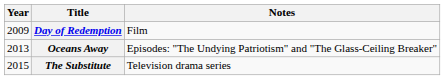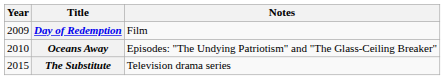Oceans Away | Year: 2013 -> 2010
